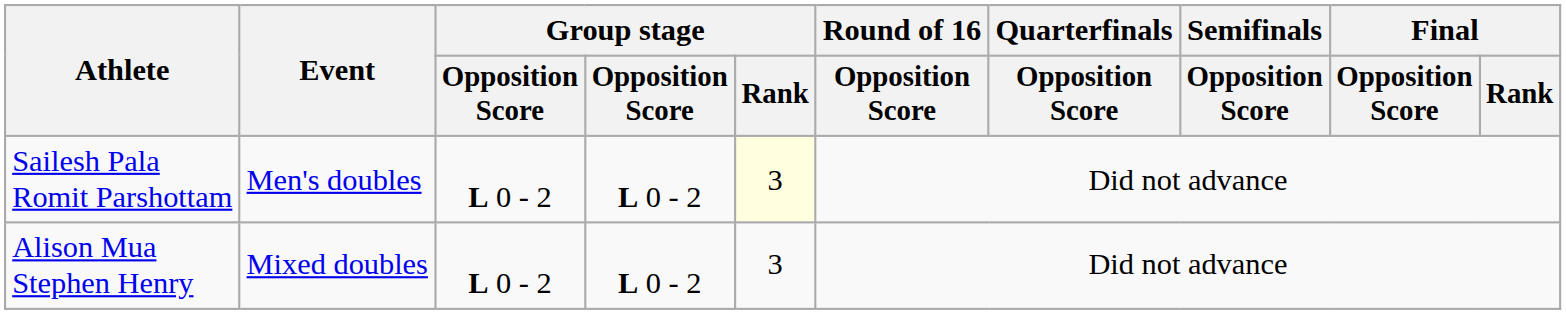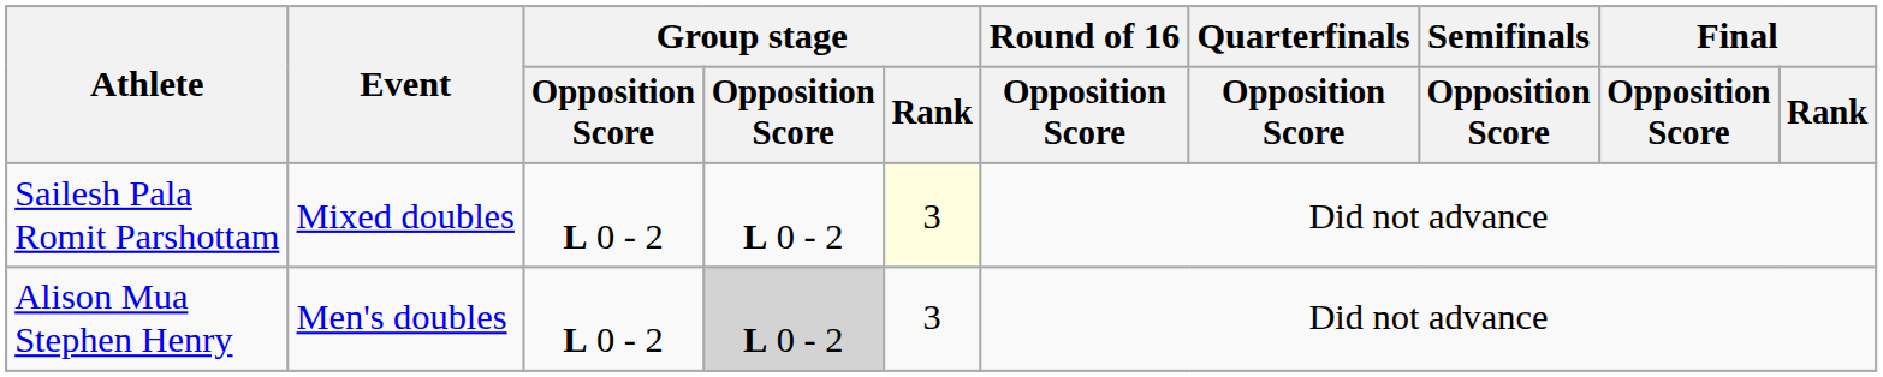Sailesh Pala Romit Parshottam | Event: Men's doubles -> Mixed doubles
Alison Mua Stephen Henry | Event: Mixed doubles -> Men's doubles
Alison Mua Stephen Henry | column 4: no background -> lightgrey background
